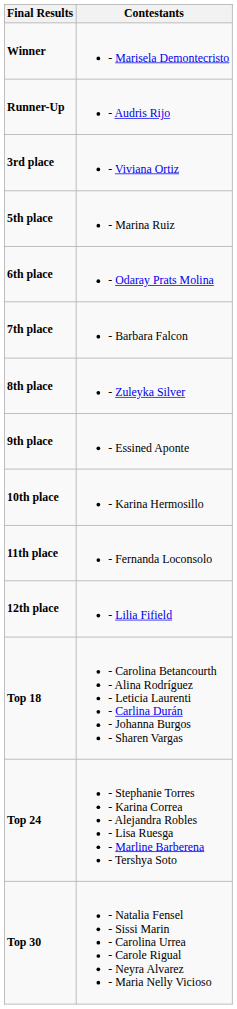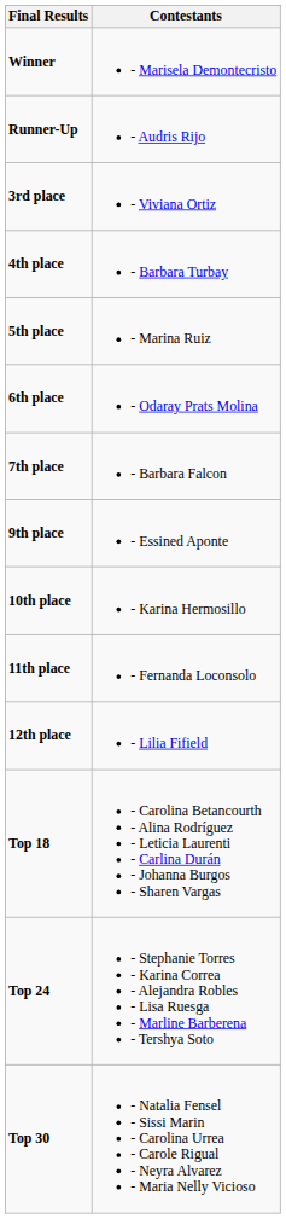+ row: 4th place | - Barbara Turbay
- row: 8th place | - Zuleyka Silver
